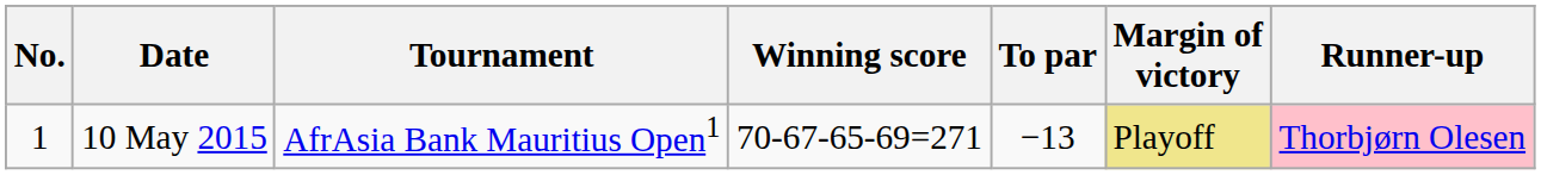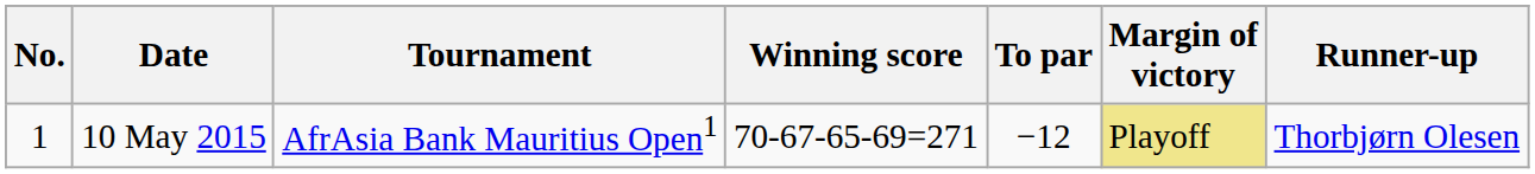10 May 2015 | To par: −13 -> −12
10 May 2015 | Runner-up: pink background -> no background
